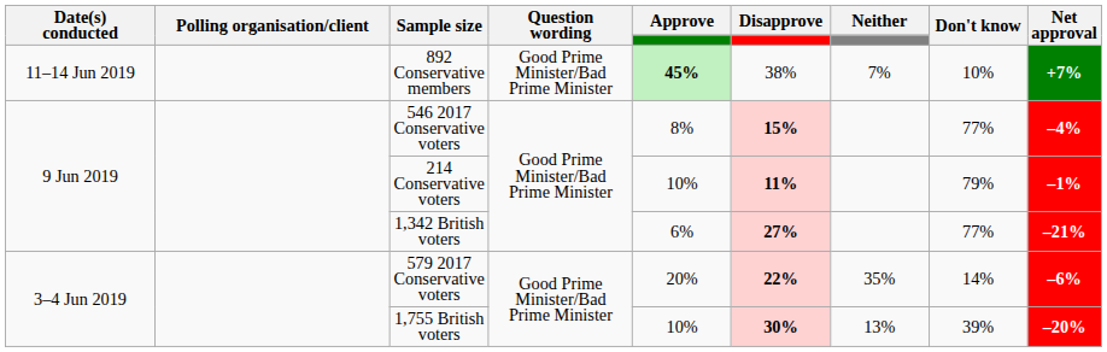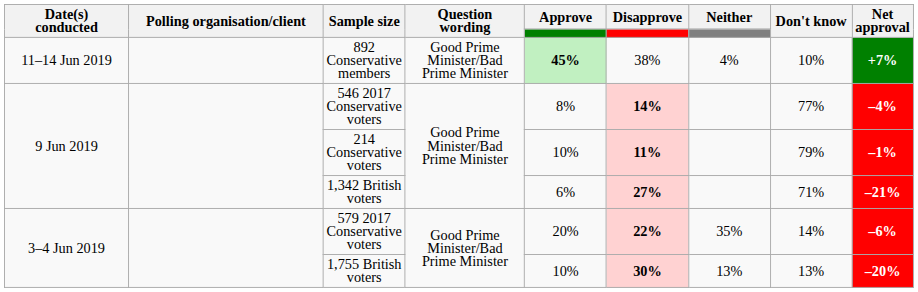892 Conservative members | Neither: 7% -> 4%
546 2017 Conservative voters | Disapprove: 15% -> 14%
1,342 British voters | Don't know: 77% -> 71%
1,755 British voters | Don't know: 39% -> 13%
